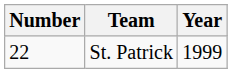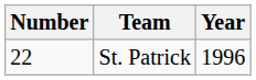St. Patrick | Year: 1999 -> 1996
